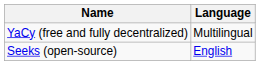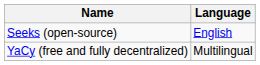rows swapped: Seeks (open-source) <-> YaCy (free and fully decentralized)
